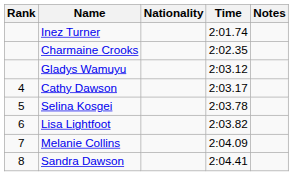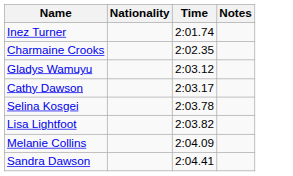- column: Rank | 4 | 5 | 6 | 7 | 8
